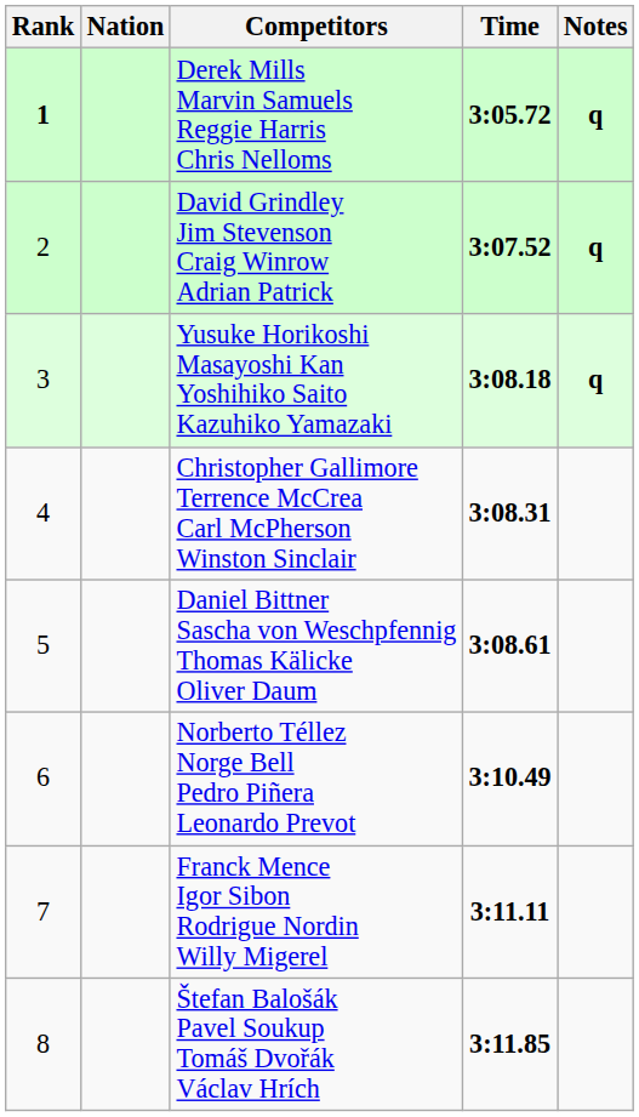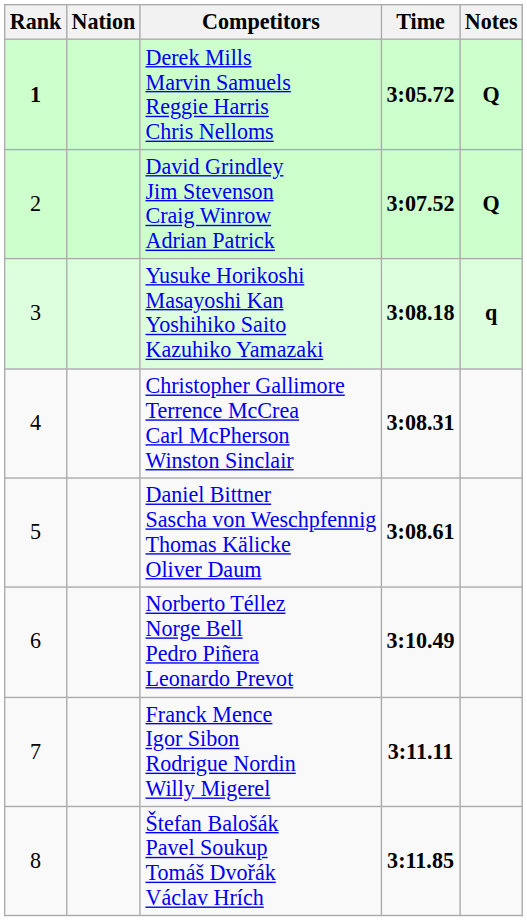Derek Mills Marvin Samuels Reggie Harris Chris Nelloms | Notes: q -> Q
David Grindley Jim Stevenson Craig Winrow Adrian Patrick | Notes: q -> Q
